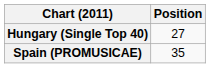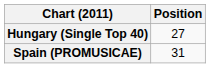Spain (PROMUSICAE) | Position: 35 -> 31
